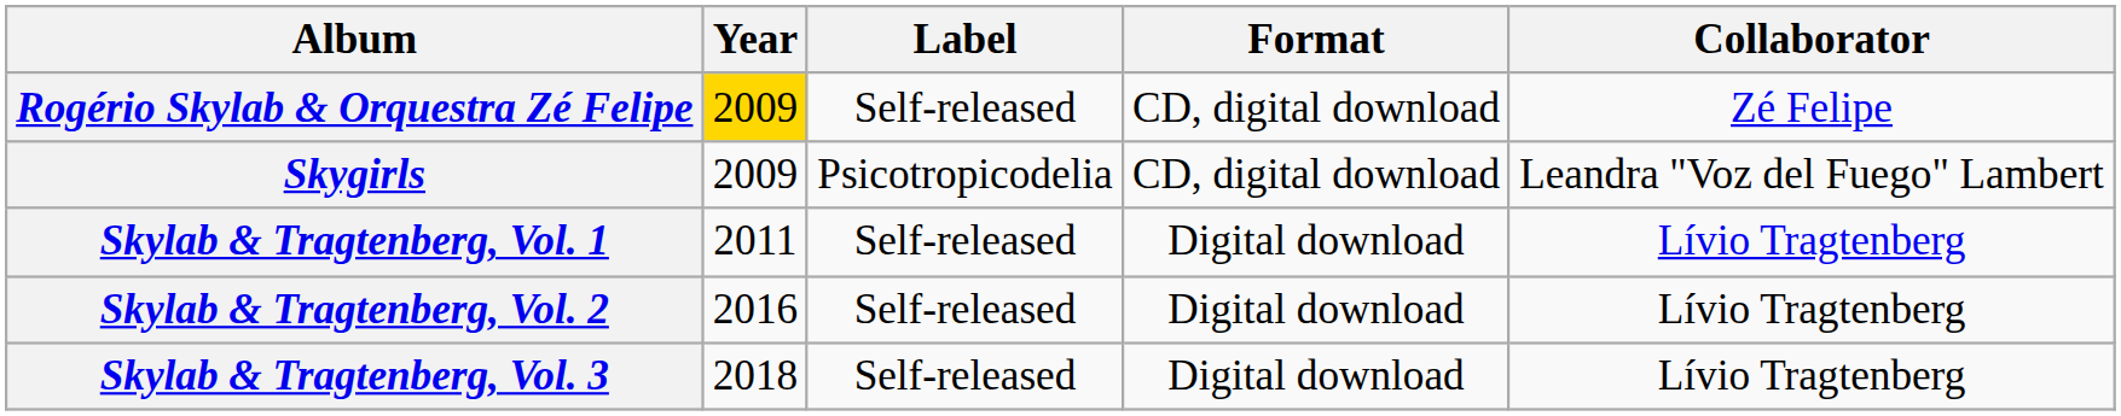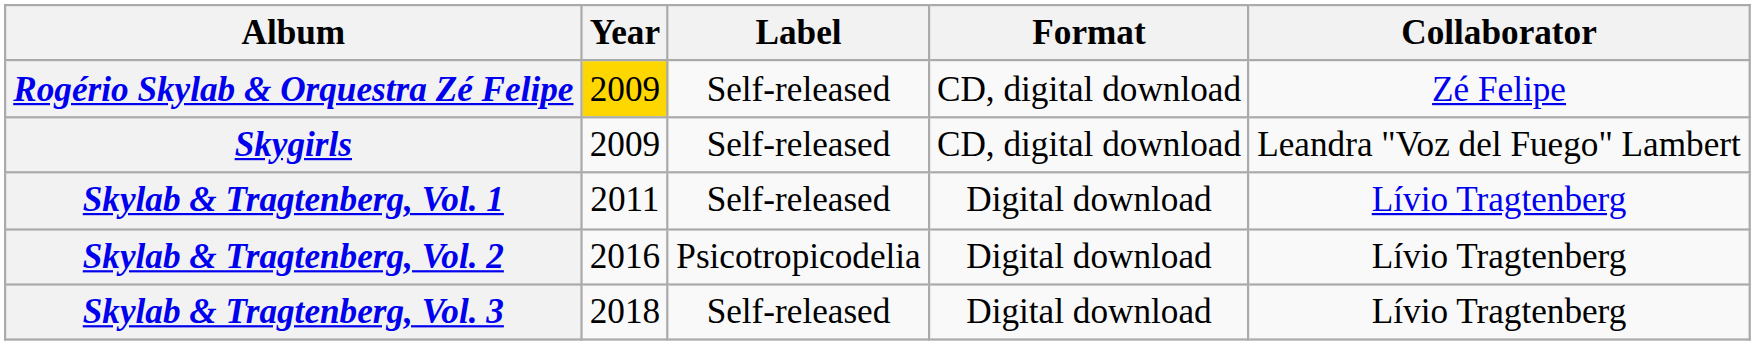Skygirls | Label: Psicotropicodelia -> Self-released
Skylab & Tragtenberg, Vol. 2 | Label: Self-released -> Psicotropicodelia
